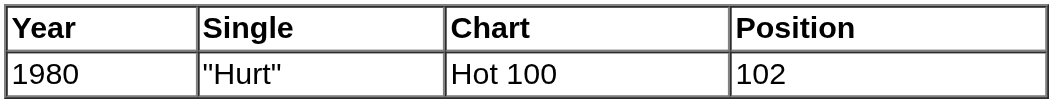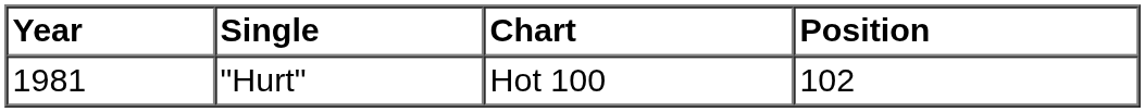"Hurt" | Year: 1980 -> 1981
